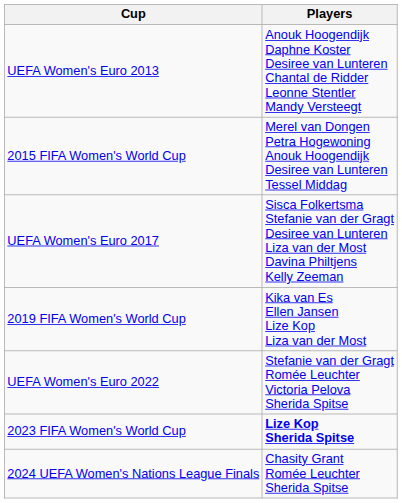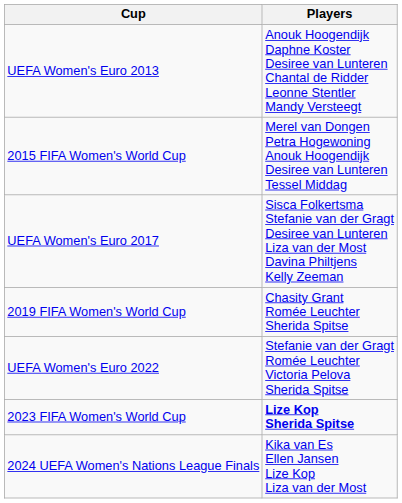2019 FIFA Women's World Cup | Players: Kika van Es Ellen Jansen Lize Kop Liza van der Most -> Chasity Grant Romée Leuchter Sherida Spitse
2024 UEFA Women's Nations League Finals | Players: Chasity Grant Romée Leuchter Sherida Spitse -> Kika van Es Ellen Jansen Lize Kop Liza van der Most
